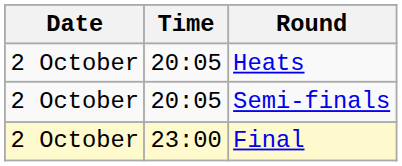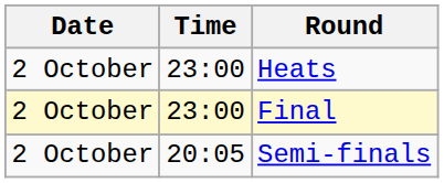Heats | Time: 20:05 -> 23:00
rows swapped: Semi-finals <-> Final
